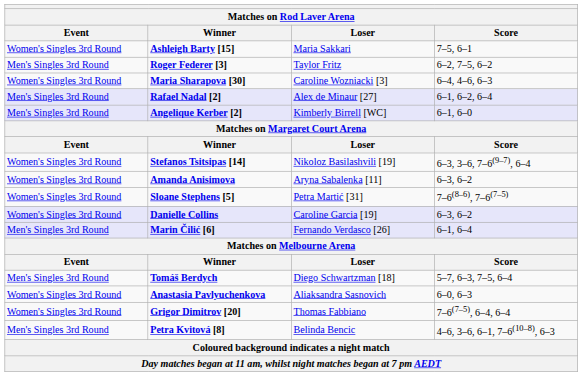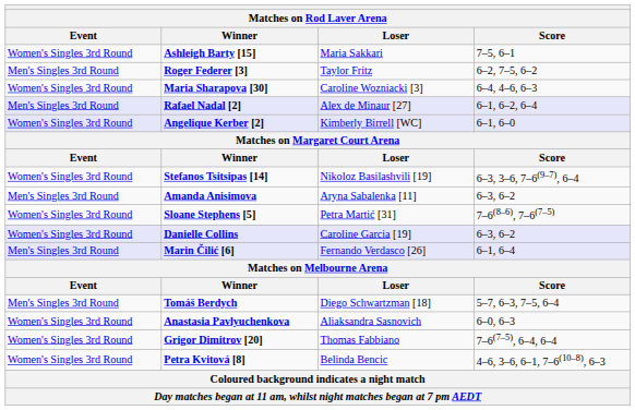Angelique Kerber [2] | Event: Men's Singles 3rd Round -> Women's Singles 3rd Round
Amanda Anisimova | Event: Women's Singles 3rd Round -> Men's Singles 3rd Round
Petra Kvitová [8] | Event: Men's Singles 3rd Round -> Women's Singles 3rd Round
